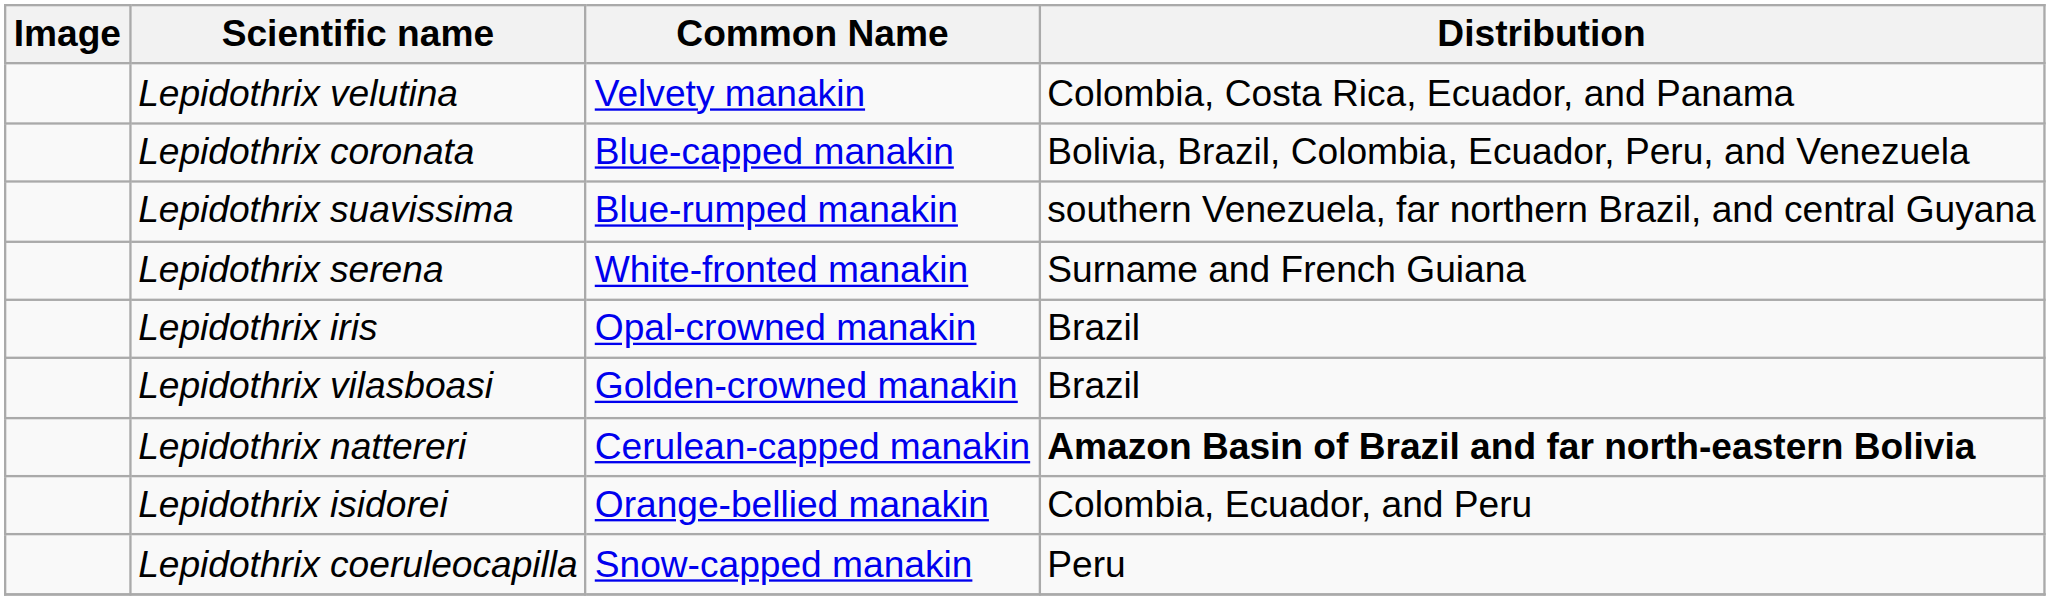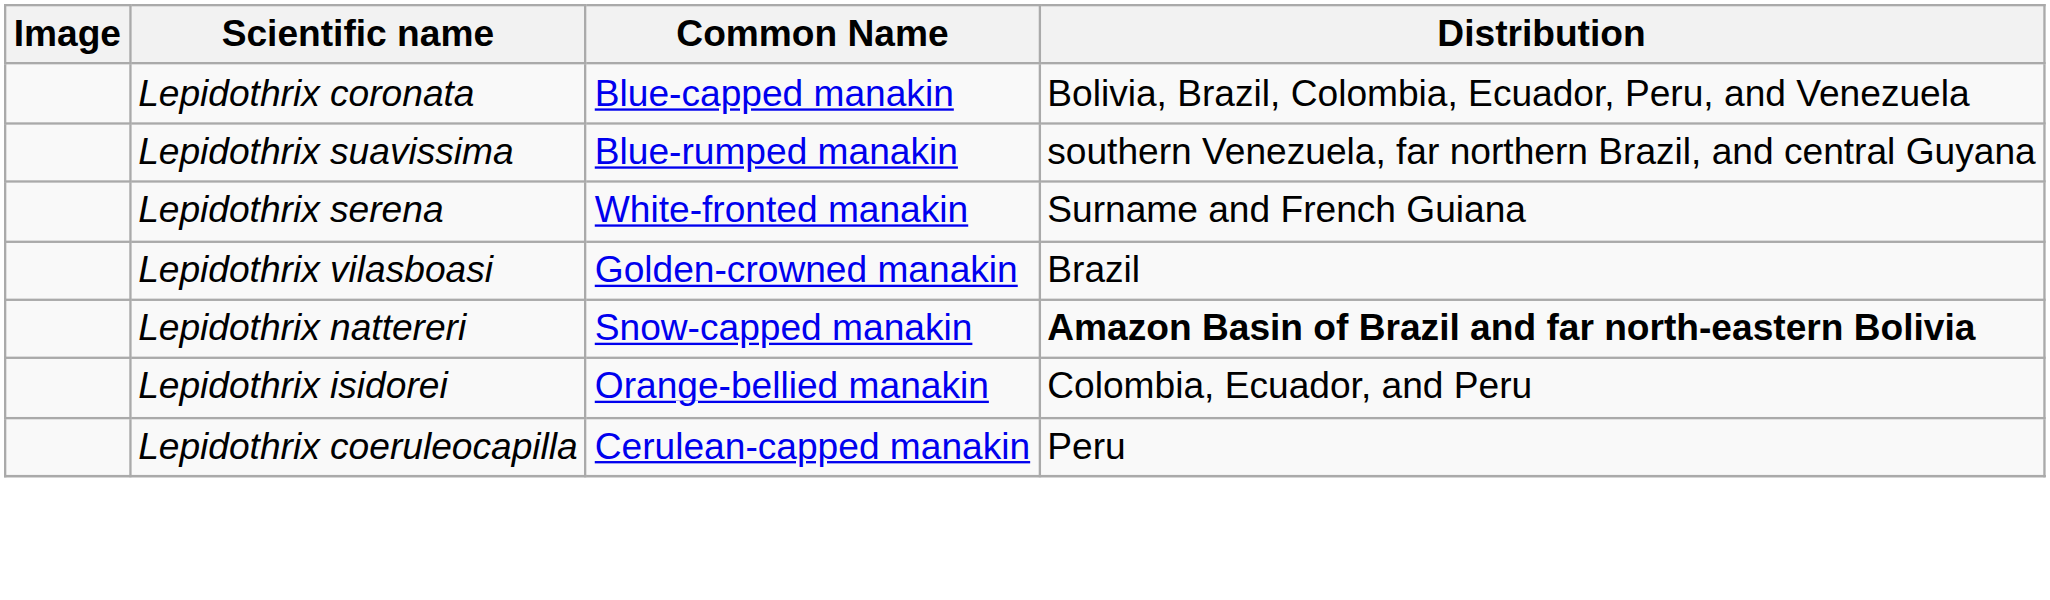- row: Lepidothrix velutina | Velvety manakin | Colombia, Costa Rica, Ecuador, and Panama
- row: Lepidothrix iris | Opal-crowned manakin | Brazil
Lepidothrix nattereri | Common Name: Cerulean-capped manakin -> Snow-capped manakin
Lepidothrix coeruleocapilla | Common Name: Snow-capped manakin -> Cerulean-capped manakin
